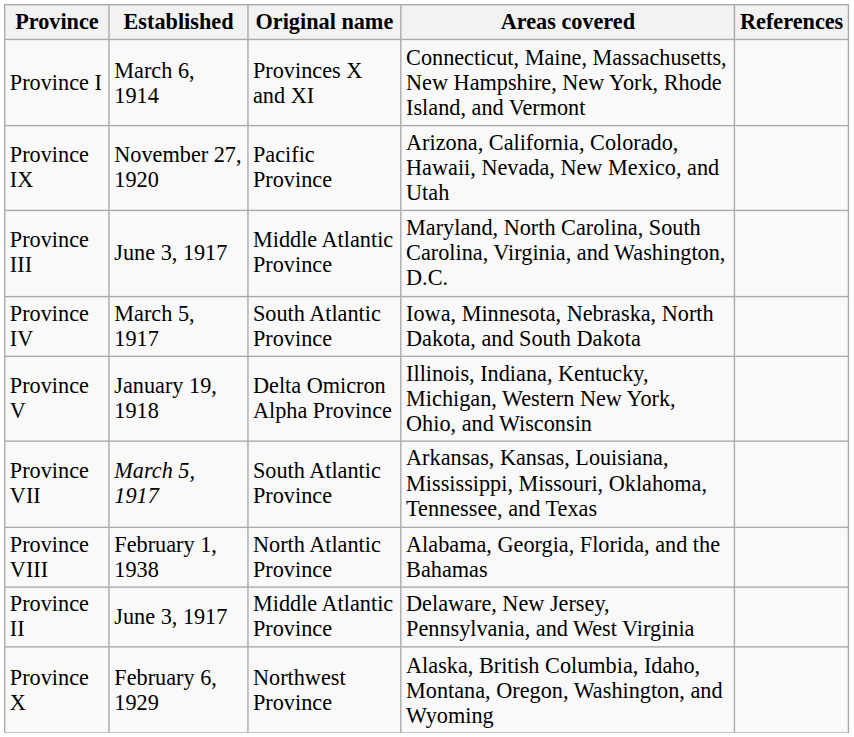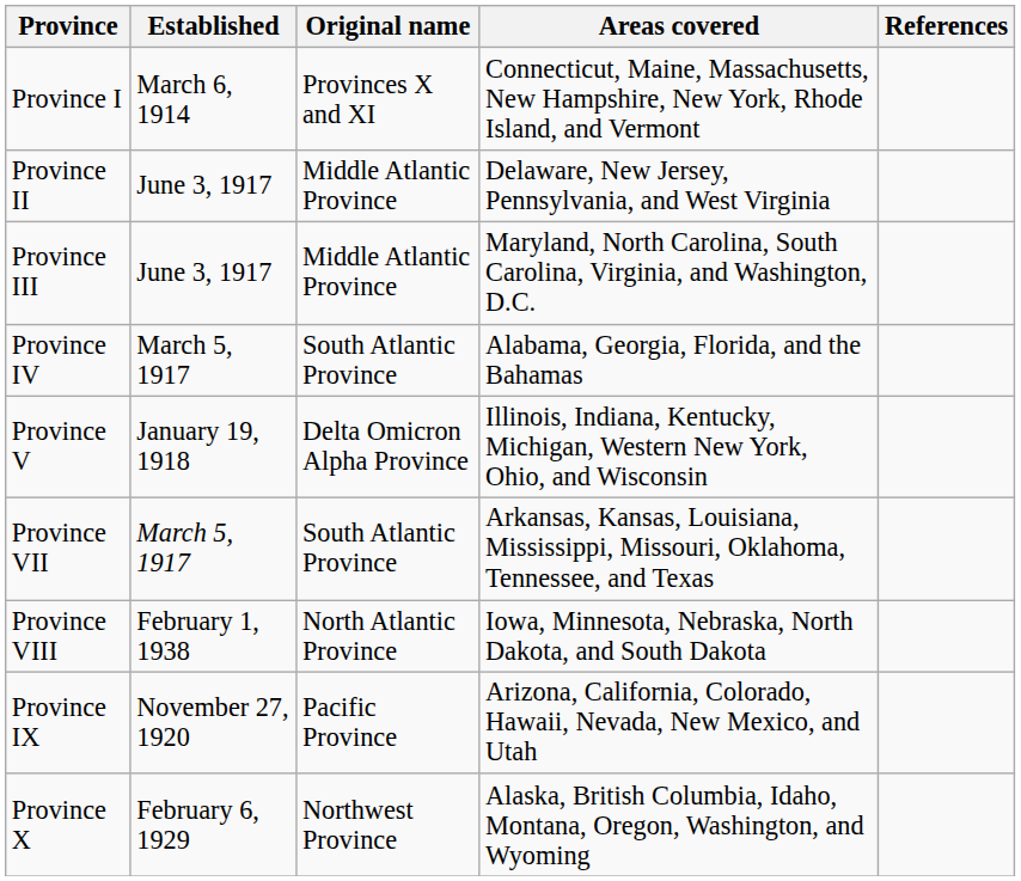rows swapped: Province II <-> Province IX
Province IV | Areas covered: Iowa, Minnesota, Nebraska, North Dakota, and South Dakota -> Alabama, Georgia, Florida, and the Bahamas
Province VIII | Areas covered: Alabama, Georgia, Florida, and the Bahamas -> Iowa, Minnesota, Nebraska, North Dakota, and South Dakota
